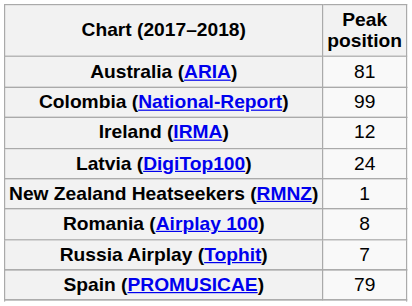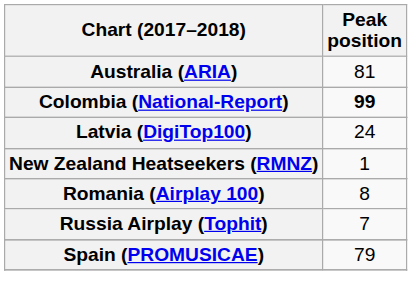Colombia (National-Report) | Peak position: normal -> bold
- row: Ireland (IRMA) | 12
